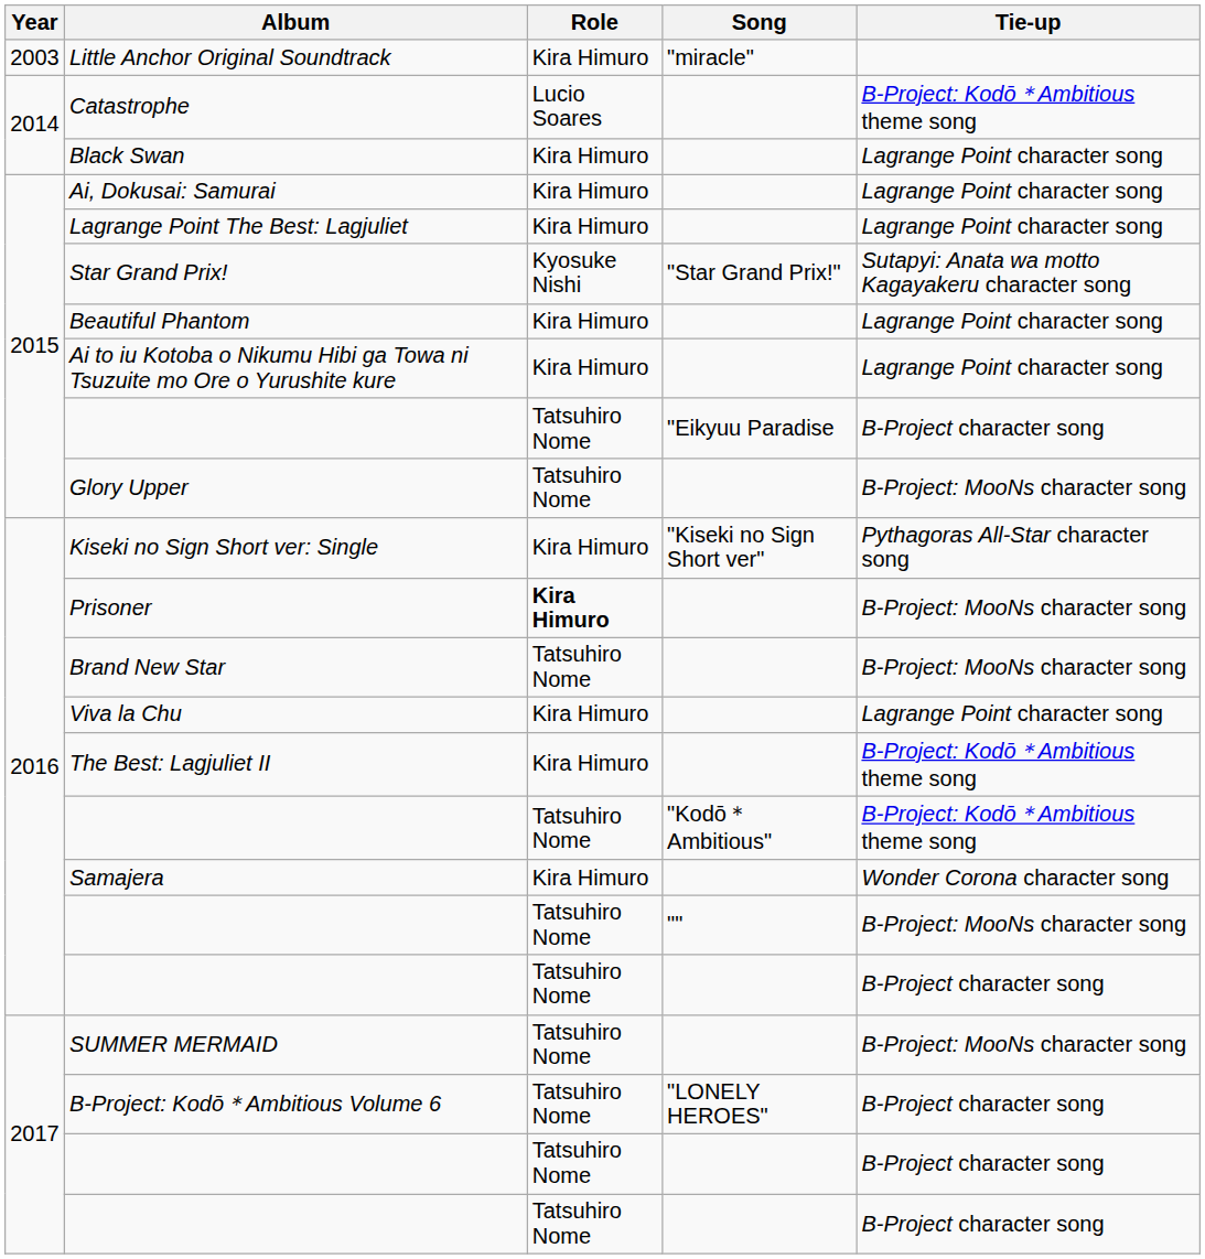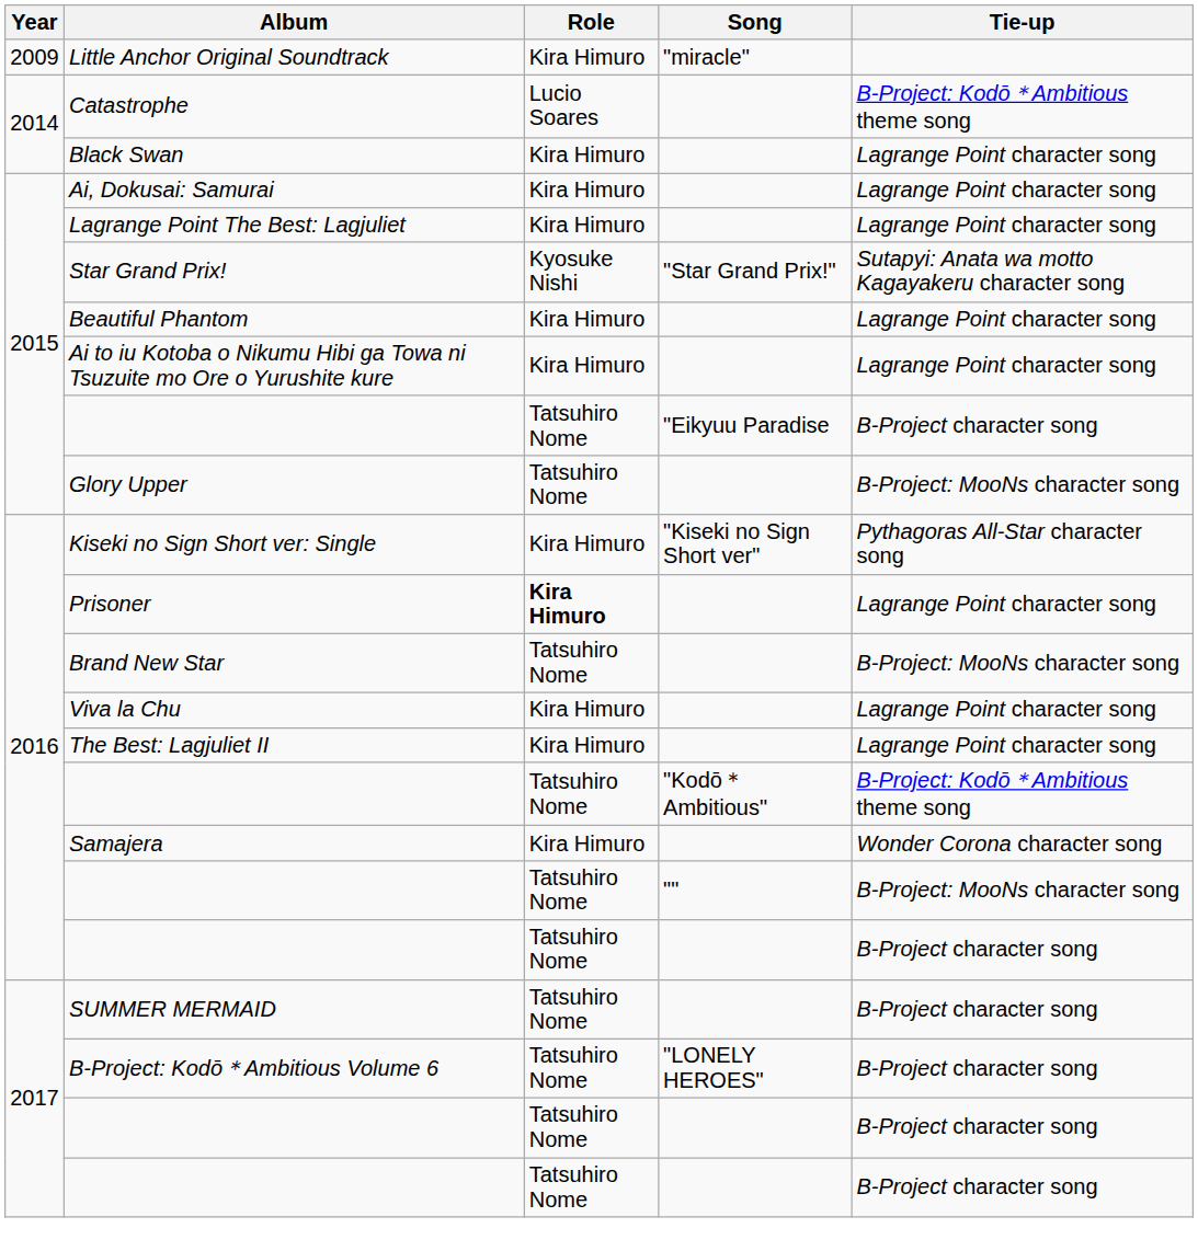Little Anchor Original Soundtrack | Year: 2003 -> 2009
Prisoner | Tie-up: B-Project: MooNs character song -> Lagrange Point character song
The Best: Lagjuliet II | Tie-up: B-Project: Kodō＊Ambitious theme song -> Lagrange Point character song
SUMMER MERMAID | Tie-up: B-Project: MooNs character song -> B-Project character song
